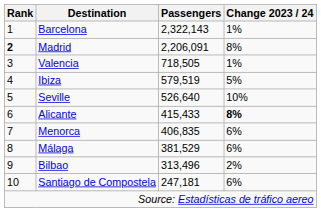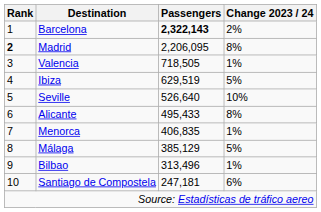Barcelona | Passengers: normal -> bold
Barcelona | Change 2023 / 24: 1% -> 2%
Madrid | Passengers: 2,206,091 -> 2,206,095
Ibiza | Passengers: 579,519 -> 629,519
Alicante | Passengers: 415,433 -> 495,433
Alicante | Change 2023 / 24: bold -> normal
Menorca | Change 2023 / 24: 6% -> 1%
Málaga | Passengers: 381,529 -> 385,129
Málaga | Change 2023 / 24: 6% -> 5%
Bilbao | Change 2023 / 24: 2% -> 1%
